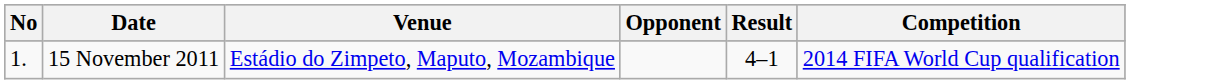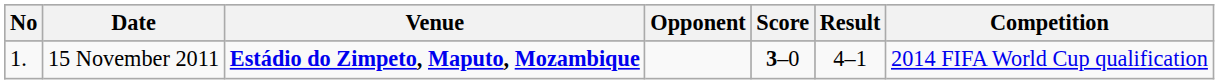+ column: Score | 3–0
15 November 2011 | Venue: normal -> bold
